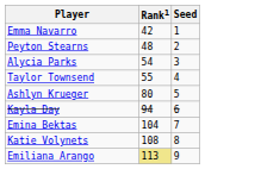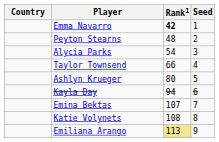+ column: Country
Emma Navarro | Rank1: normal -> bold
Taylor Townsend | Rank1: 55 -> 66
Emina Bektas | Rank1: 104 -> 107
